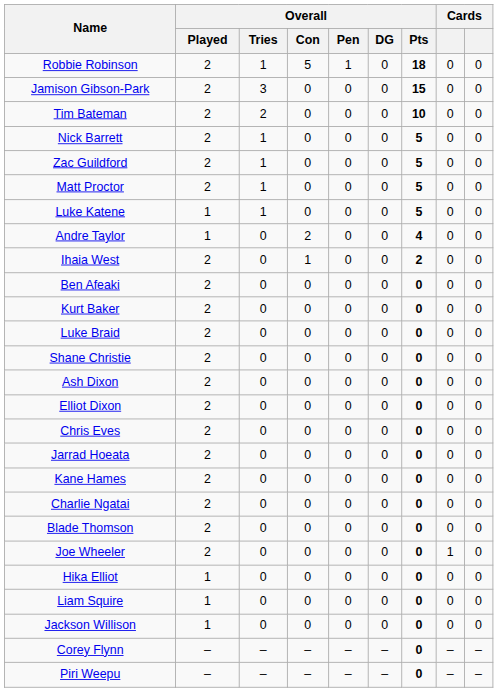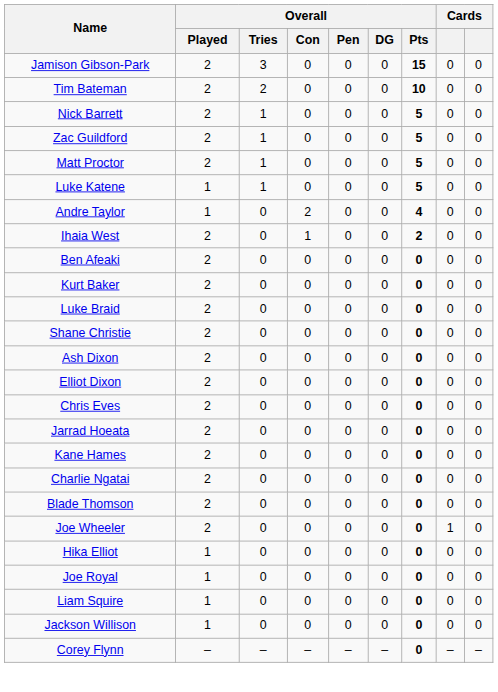- row: Robbie Robinson | 2 | 1 | 5 | 1 | 0 | 18 | 0 | 0
+ row: Joe Royal | 1 | 0 | 0 | 0 | 0 | 0 | 0 | 0
- row: Piri Weepu | – | – | – | – | – | 0 | – | –
